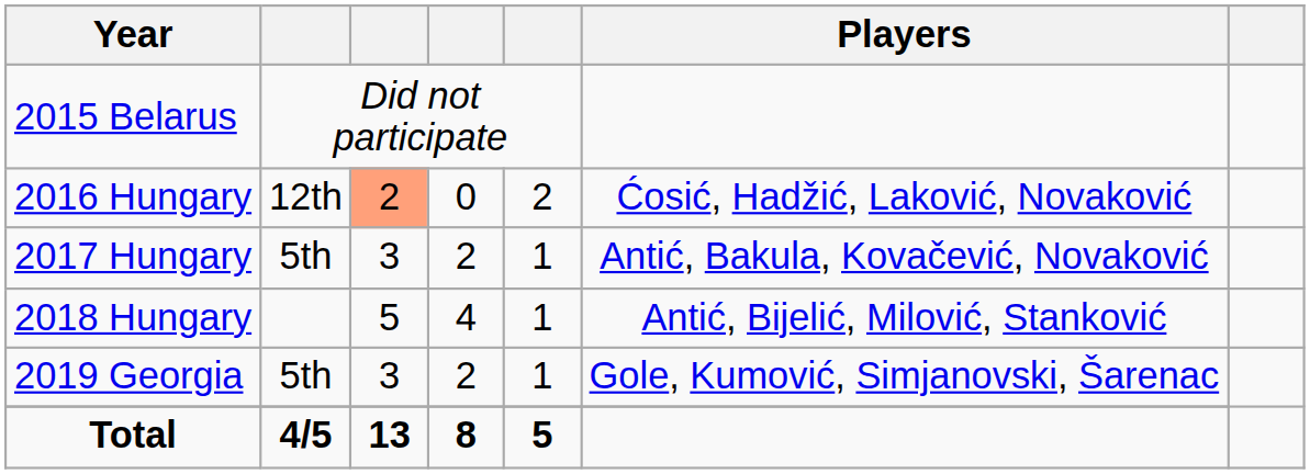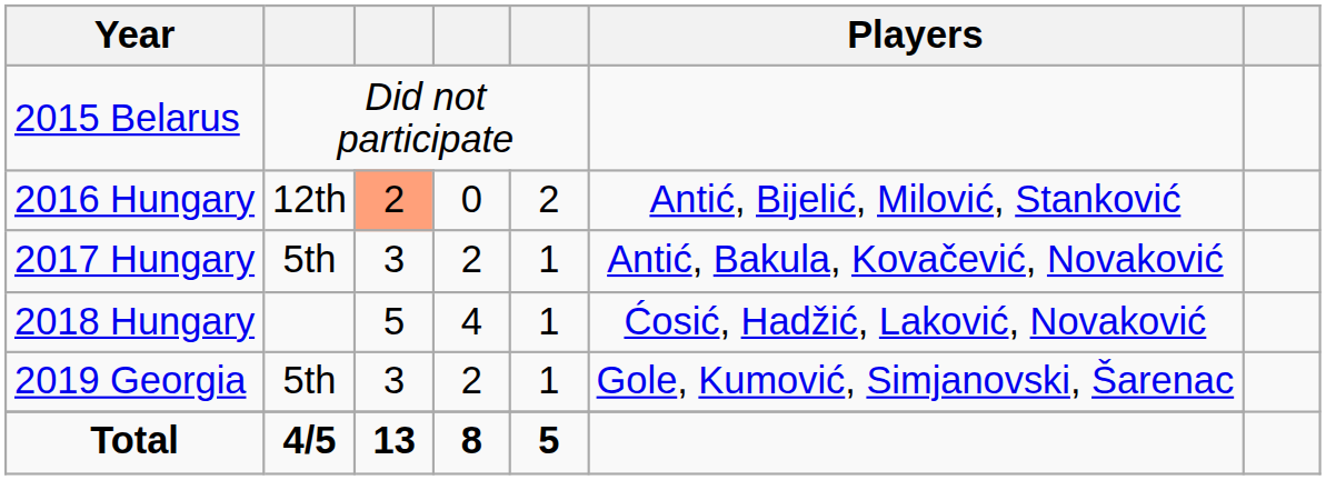2016 Hungary | Players: Ćosić, Hadžić, Laković, Novaković -> Antić, Bijelić, Milović, Stanković
2018 Hungary | Players: Antić, Bijelić, Milović, Stanković -> Ćosić, Hadžić, Laković, Novaković
